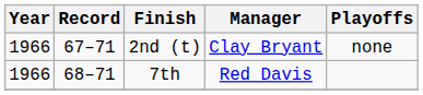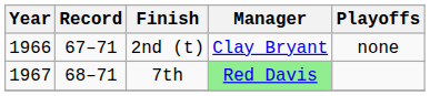7th | Year: 1966 -> 1967
7th | Manager: no background -> lightgreen background
